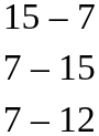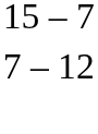- row: 7 – 15
